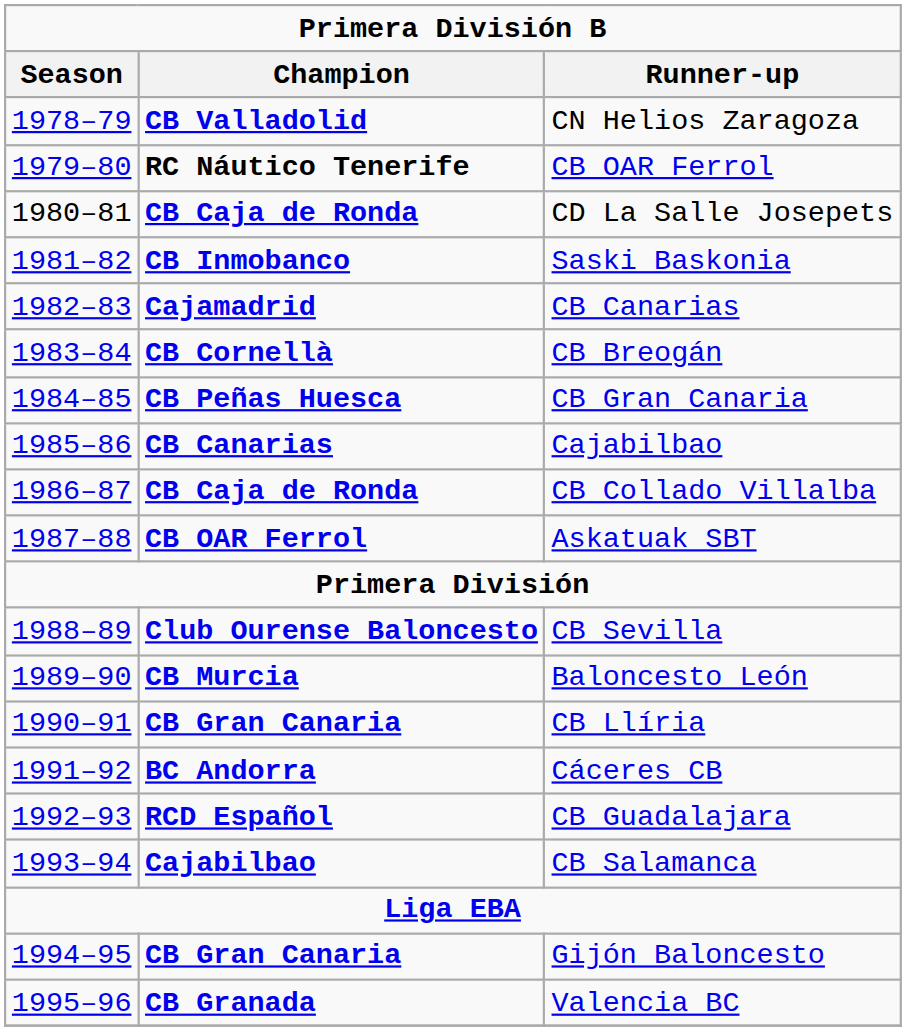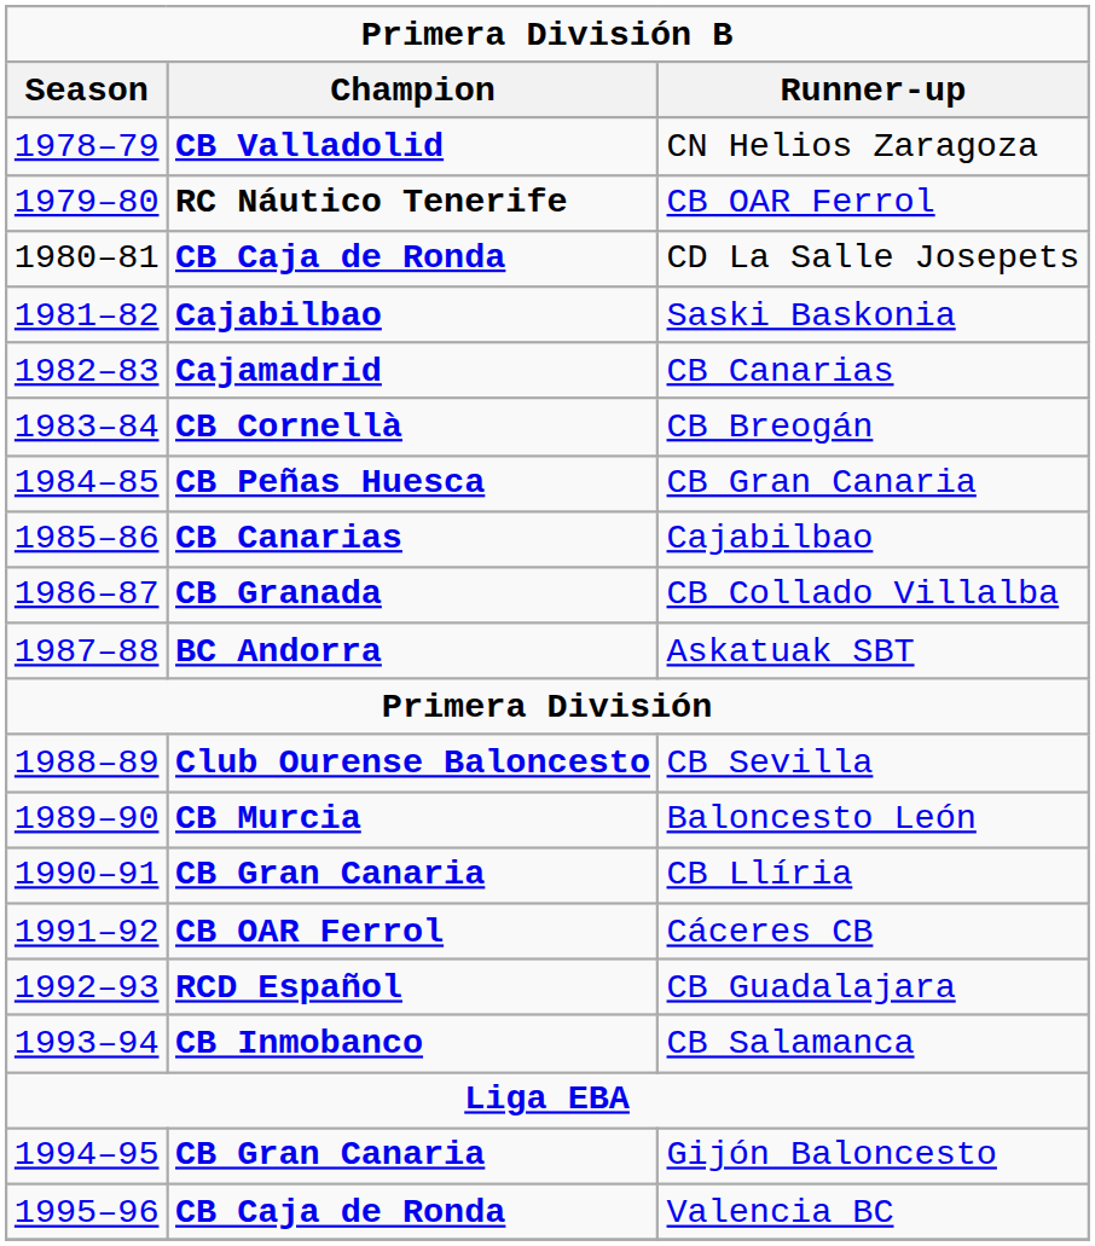Saski Baskonia | Champion: CB Inmobanco -> Cajabilbao
CB Collado Villalba | Champion: CB Caja de Ronda -> CB Granada
Askatuak SBT | Champion: CB OAR Ferrol -> BC Andorra
Cáceres CB | Champion: BC Andorra -> CB OAR Ferrol
CB Salamanca | Champion: Cajabilbao -> CB Inmobanco
Valencia BC | Champion: CB Granada -> CB Caja de Ronda
